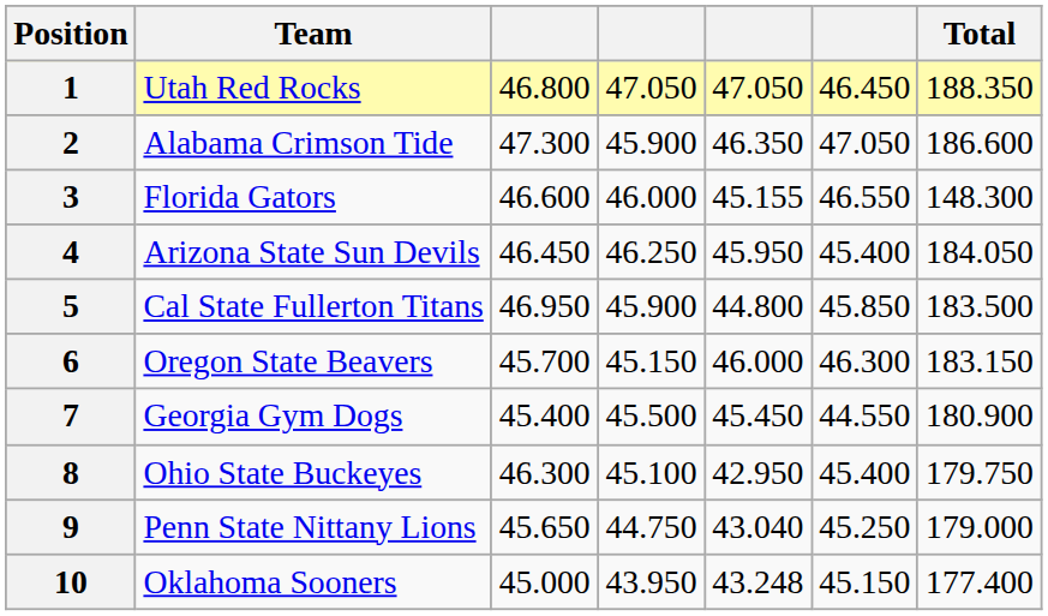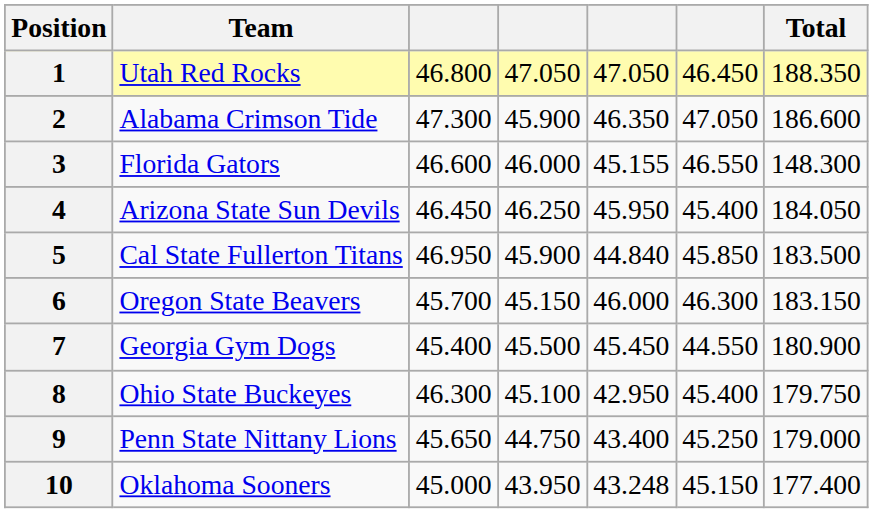5 | column 5: 44.800 -> 44.840
9 | column 5: 43.040 -> 43.400
